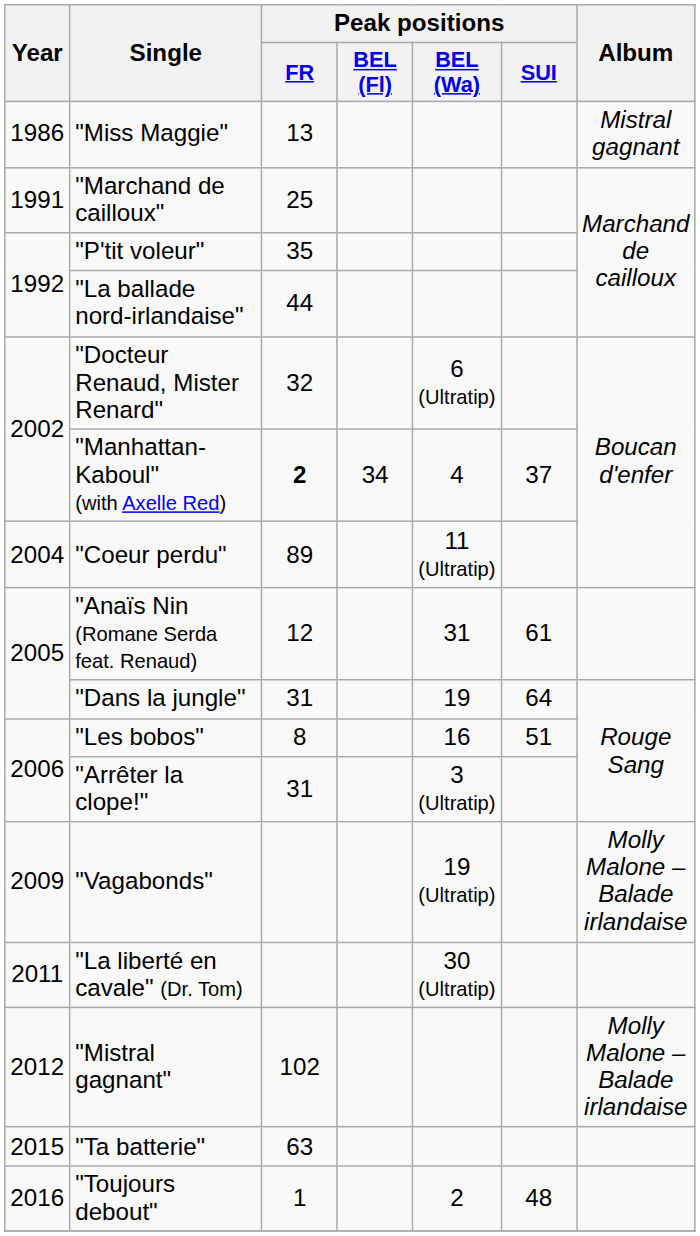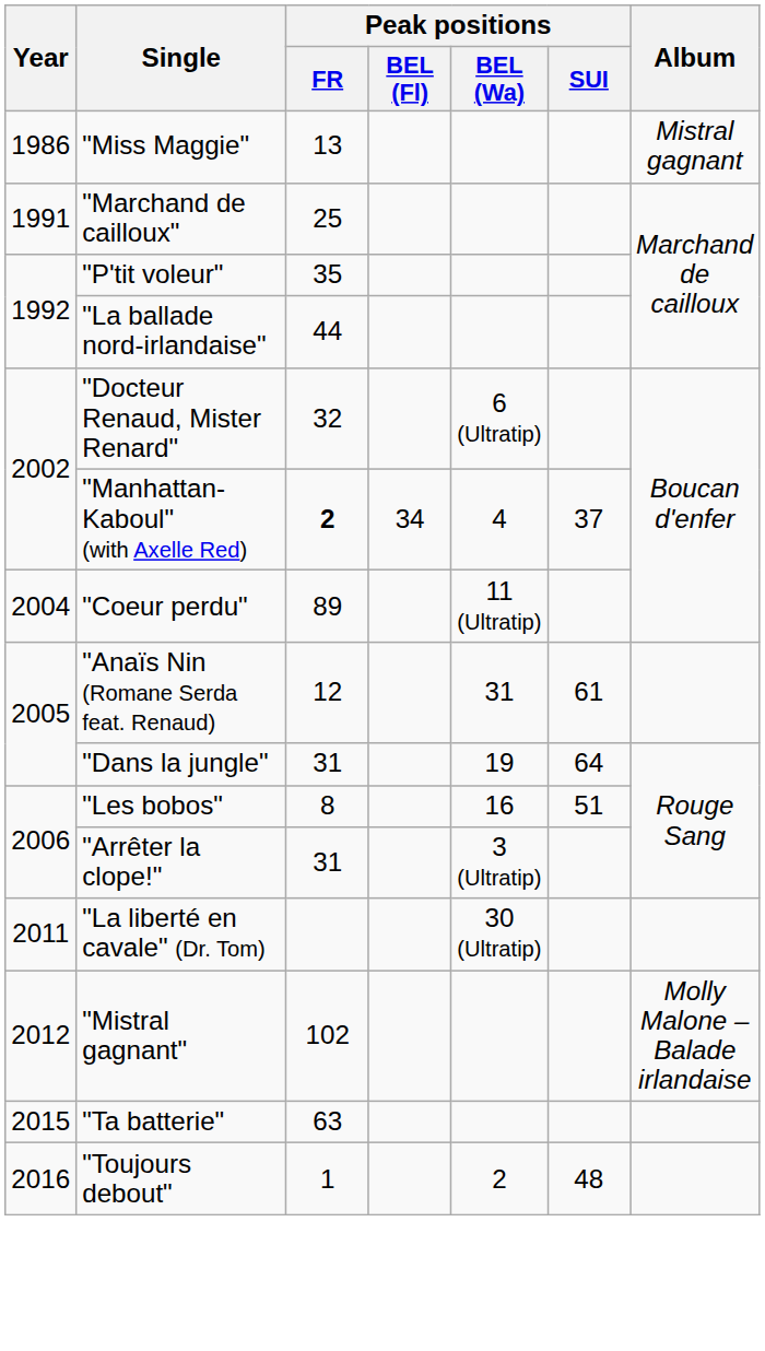- row: 2009 | "Vagabonds" | 19 (Ultratip) | Molly Malone – Balade irlandaise
